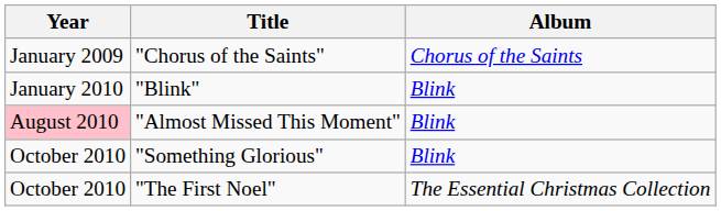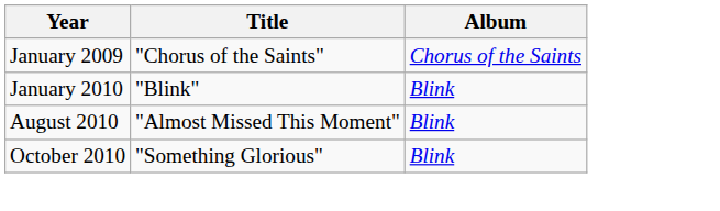"Almost Missed This Moment" | Year: pink background -> no background
- row: October 2010 | "The First Noel" | The Essential Christmas Collection
